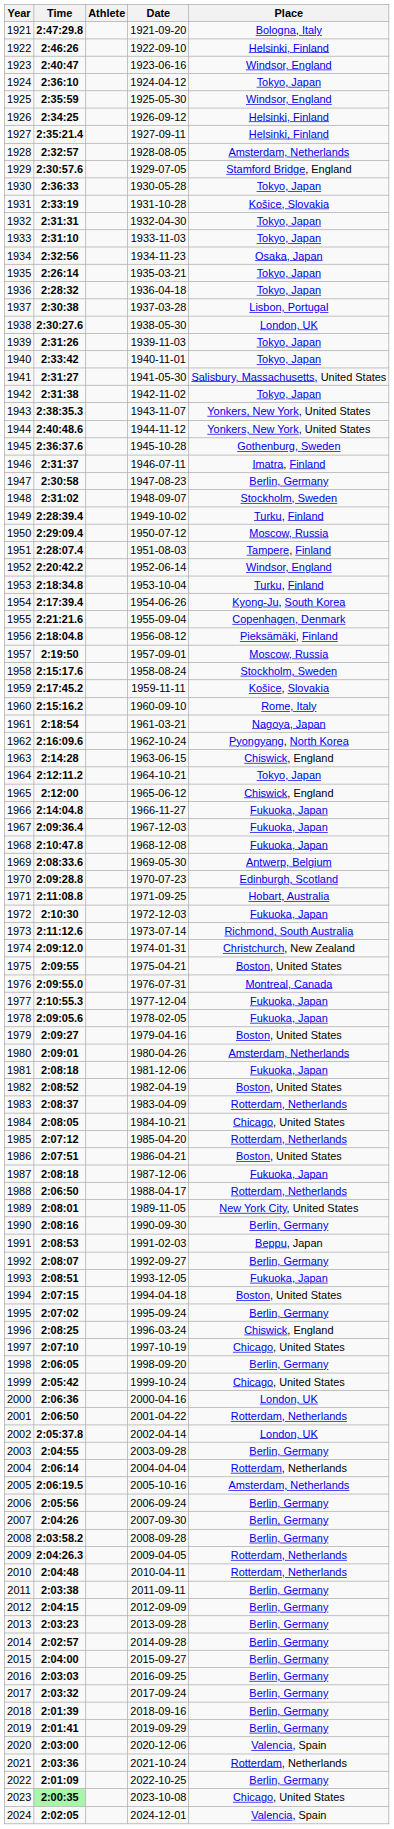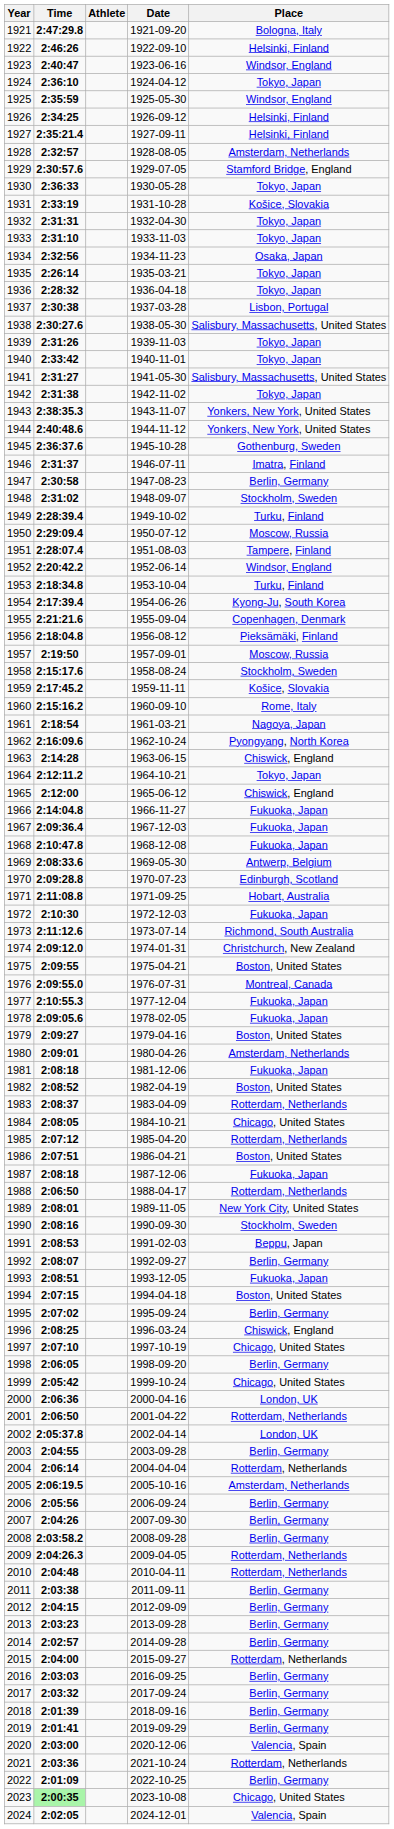1938 | Place: London, UK -> Salisbury, Massachusetts, United States
1990 | Place: Berlin, Germany -> Stockholm, Sweden
2015 | Place: Berlin, Germany -> Rotterdam, Netherlands
